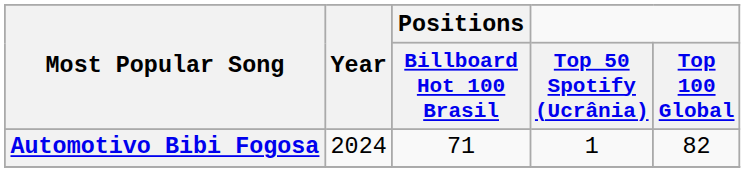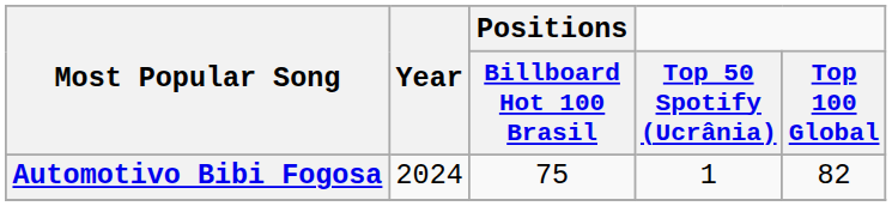Automotivo Bibi Fogosa | Positions / Billboard Hot 100 Brasil: 71 -> 75
